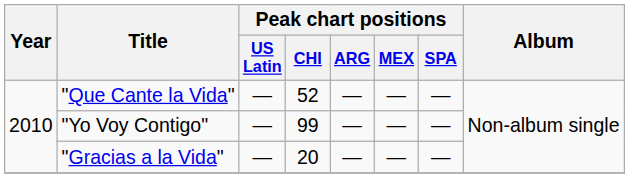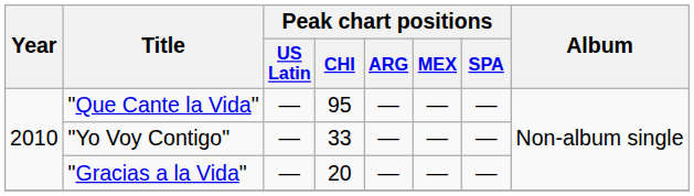"Que Cante la Vida" | Peak chart positions / CHI: 52 -> 95
"Yo Voy Contigo" | Peak chart positions / CHI: 99 -> 33
